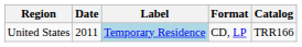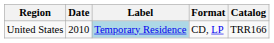United States | Date: 2011 -> 2010
